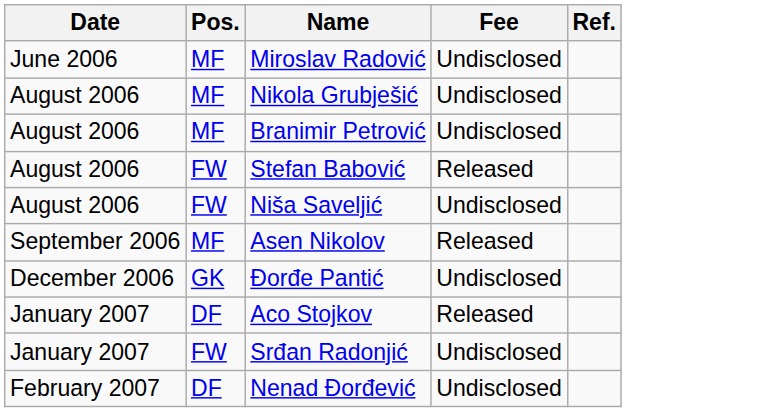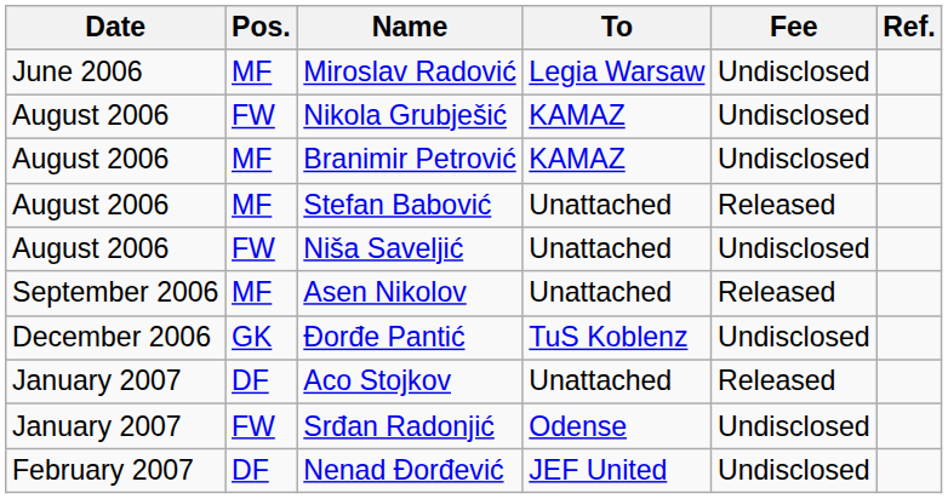+ column: To | Legia Warsaw | KAMAZ | KAMAZ | Unattached | Unattached | Unattached | TuS Koblenz | Unattached | Odense | JEF United
Nikola Grubješić | Pos.: MF -> FW
Stefan Babović | Pos.: FW -> MF
